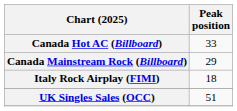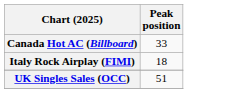- row: Canada Mainstream Rock (Billboard) | 29
